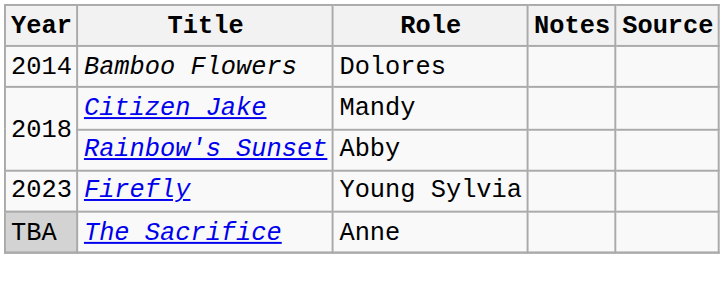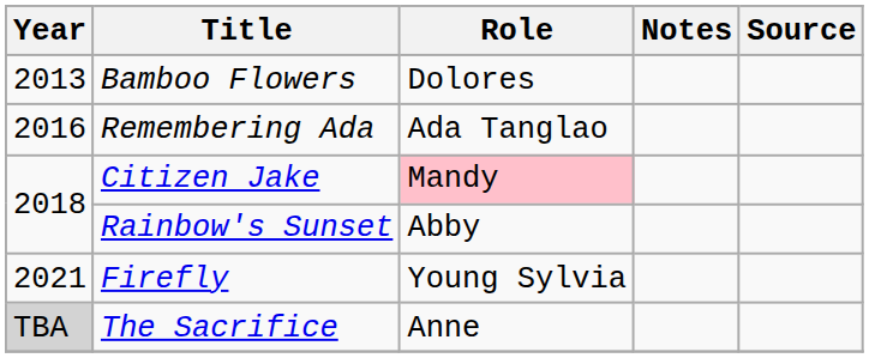Bamboo Flowers | Year: 2014 -> 2013
+ row: 2016 | Remembering Ada | Ada Tanglao
Citizen Jake | Role: no background -> pink background
Firefly | Year: 2023 -> 2021
